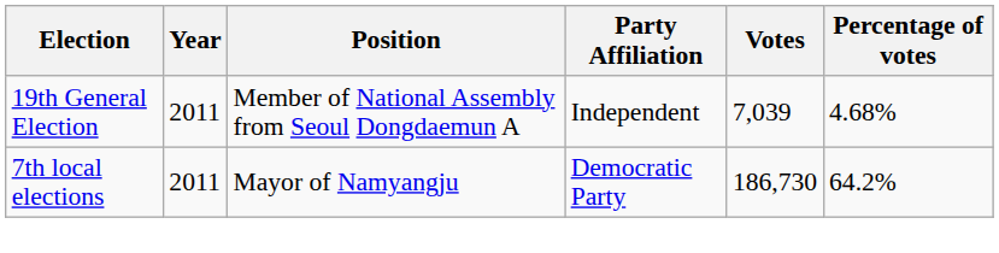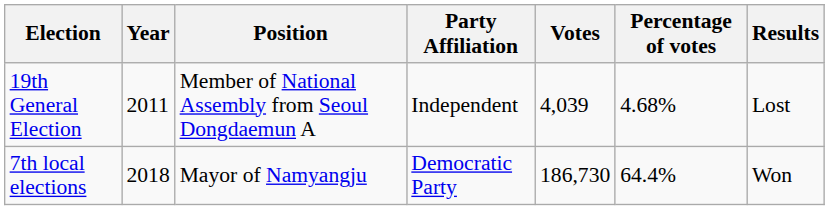+ column: Results | Lost | Won
19th General Election | Votes: 7,039 -> 4,039
7th local elections | Year: 2011 -> 2018
7th local elections | Percentage of votes: 64.2% -> 64.4%
